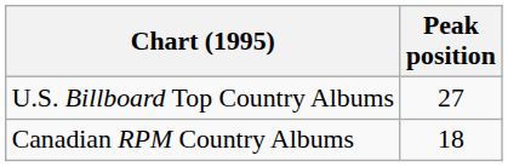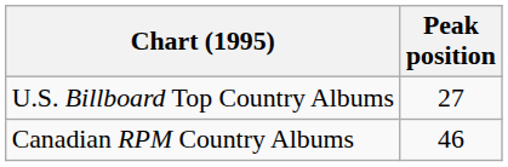Canadian RPM Country Albums | Peak position: 18 -> 46
